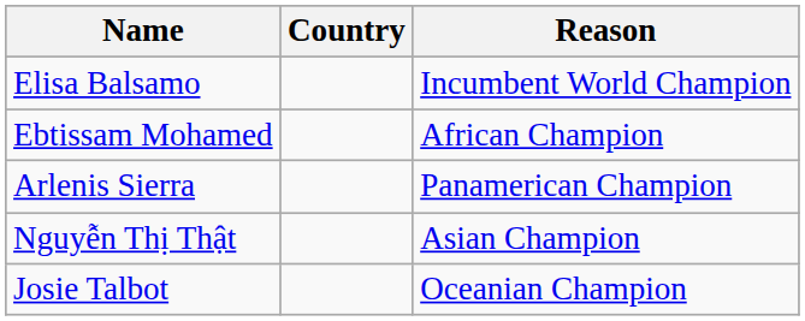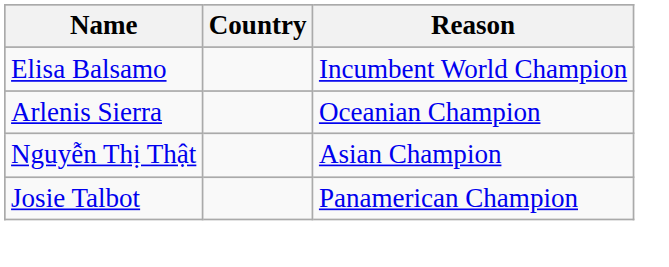- row: Ebtissam Mohamed | African Champion
Arlenis Sierra | Reason: Panamerican Champion -> Oceanian Champion
Josie Talbot | Reason: Oceanian Champion -> Panamerican Champion
